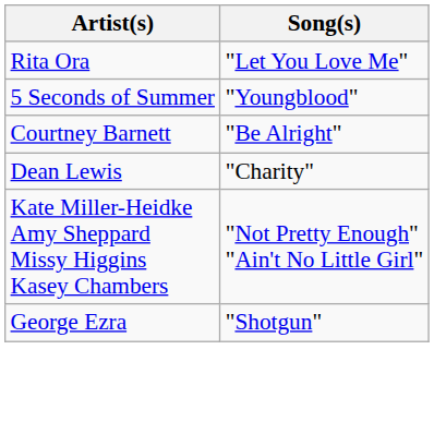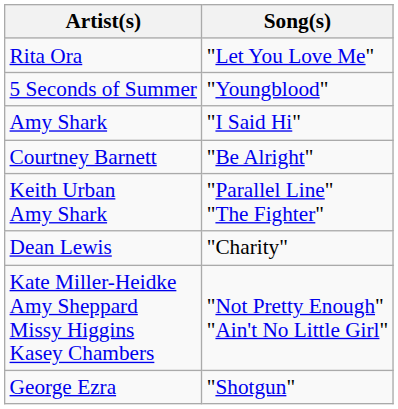+ row: Amy Shark | "I Said Hi"
+ row: Keith Urban Amy Shark | "Parallel Line" "The Fighter"
